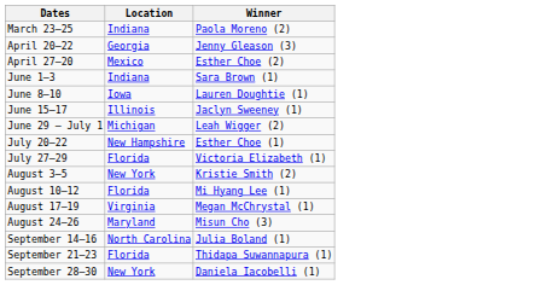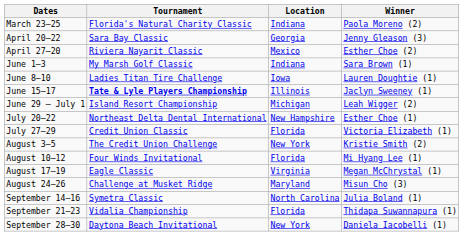+ column: Tournament | Florida's Natural Charity Classic | Sara Bay Classic | Riviera Nayarit Classic | My Marsh Golf Classic | Ladies Titan Tire Challenge | Tate & Lyle Players Championship | Island Resort Championship | Northeast Delta Dental International | Credit Union Classic | The Credit Union Challenge | Four Winds Invitational | Eagle Classic | Challenge at Musket Ridge | Symetra Classic | Vidalia Championship | Daytona Beach Invitational
